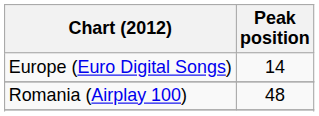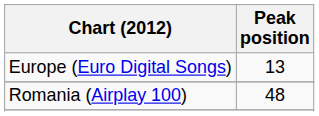Europe (Euro Digital Songs) | Peak position: 14 -> 13
